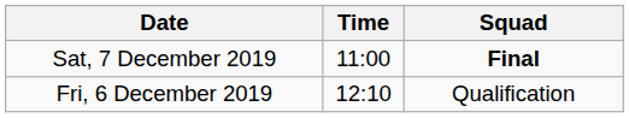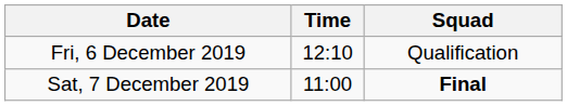rows swapped: Fri, 6 December 2019 <-> Sat, 7 December 2019
